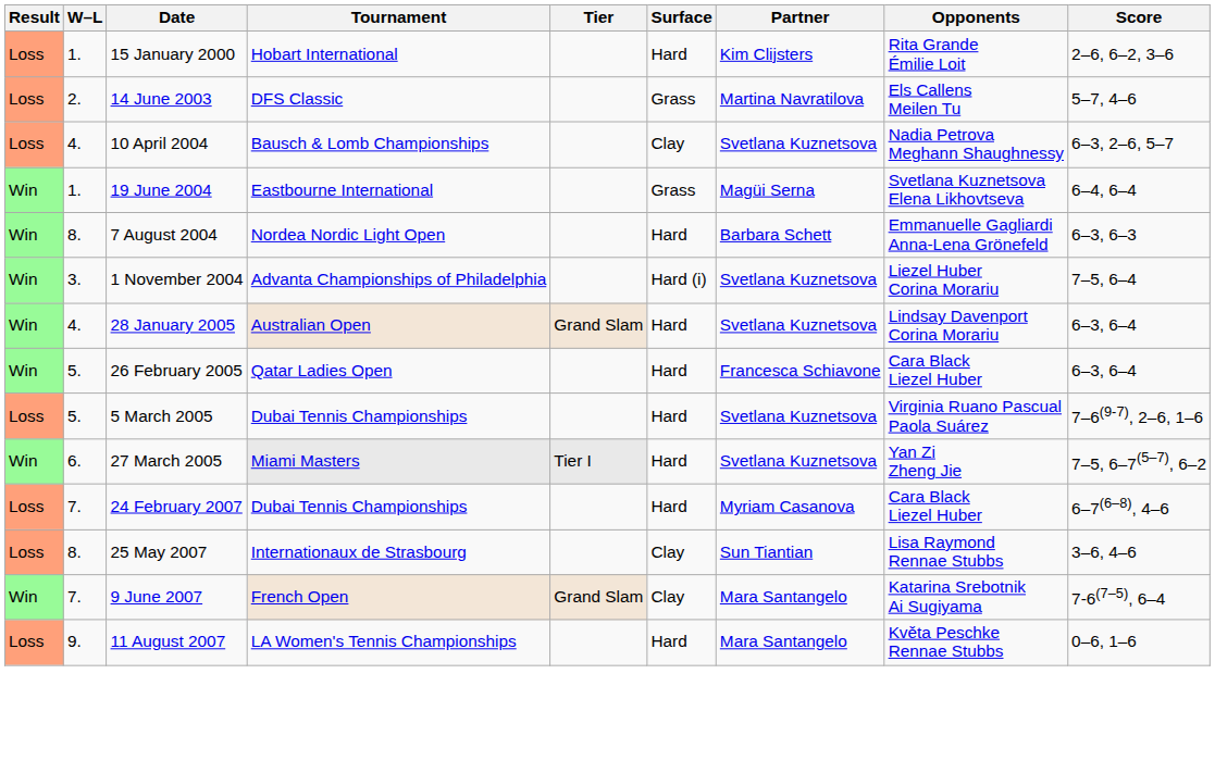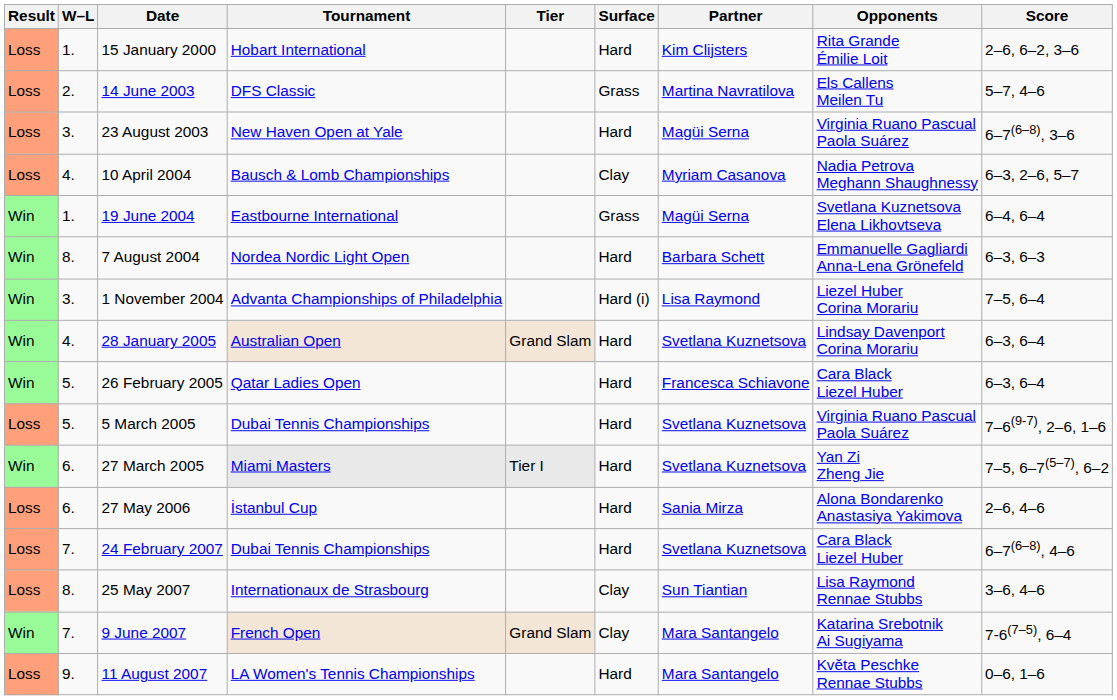+ row: Loss | 3. | 23 August 2003 | New Haven Open at Yale | Hard | Magüi Serna | Virginia Ruano Pascual Paola Suárez | 6–7(6–8), 3–6
10 April 2004 | Partner: Svetlana Kuznetsova -> Myriam Casanova
1 November 2004 | Partner: Svetlana Kuznetsova -> Lisa Raymond
+ row: Loss | 6. | 27 May 2006 | İstanbul Cup | Hard | Sania Mirza | Alona Bondarenko Anastasiya Yakimova | 2–6, 4–6
24 February 2007 | Partner: Myriam Casanova -> Svetlana Kuznetsova
